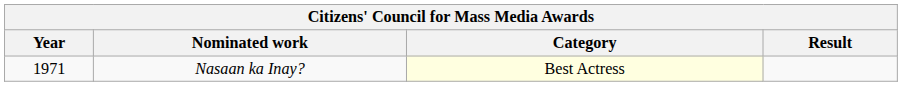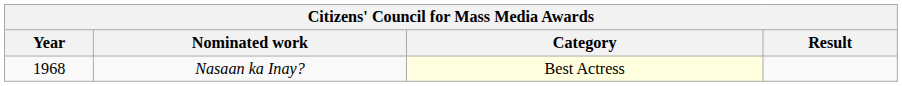Nasaan ka Inay? | Year: 1971 -> 1968
